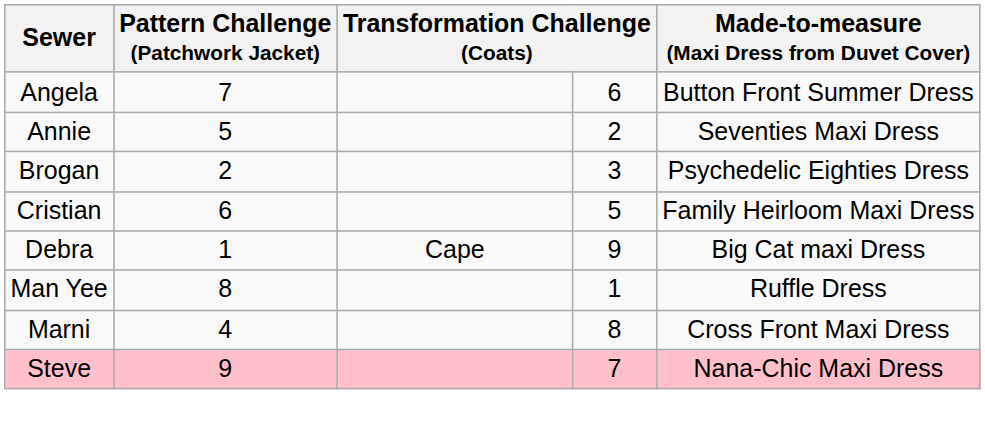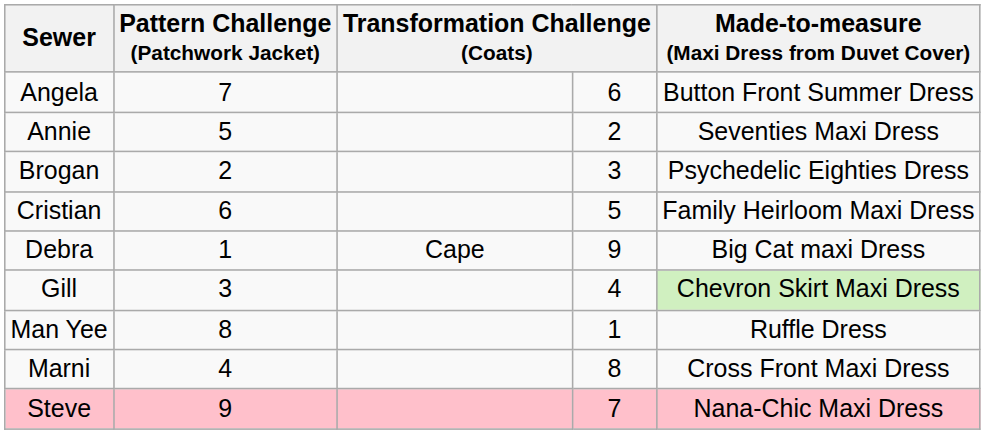+ row: Gill | 3 | 4 | Chevron Skirt Maxi Dress
